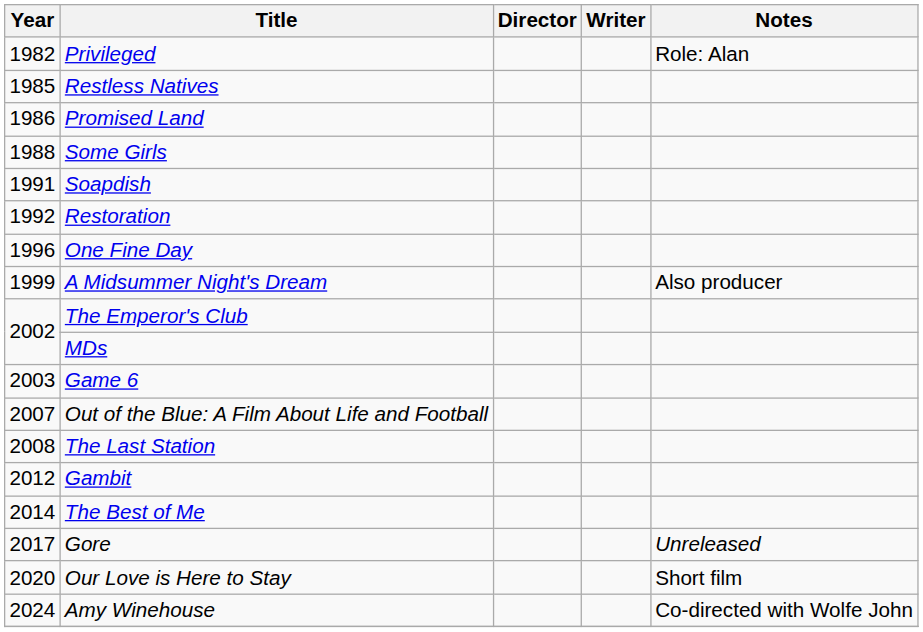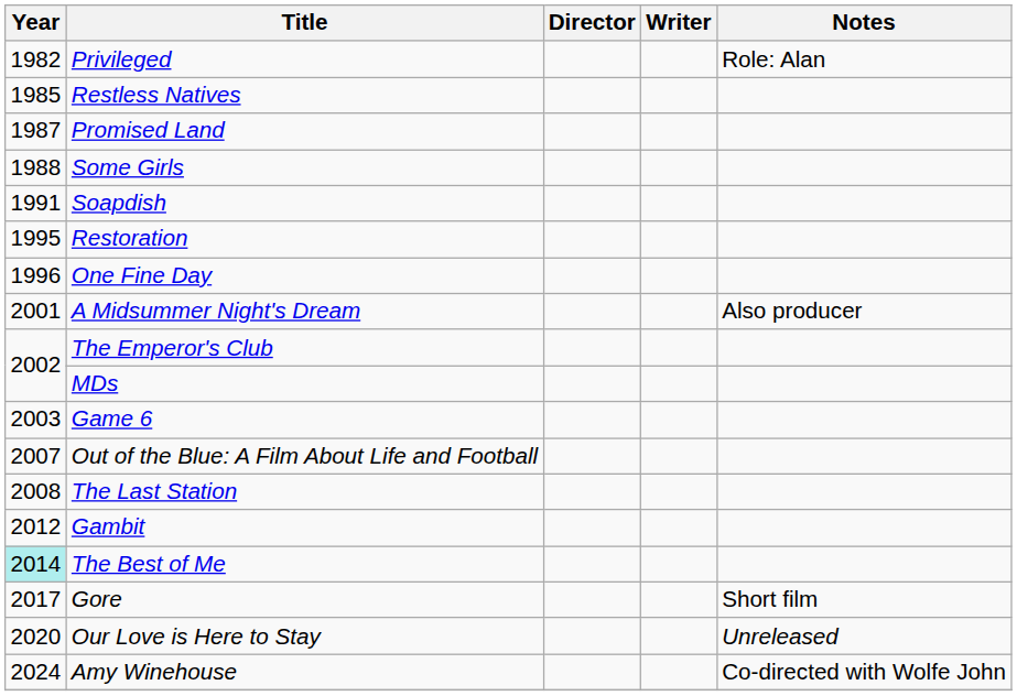Promised Land | Year: 1986 -> 1987
Restoration | Year: 1992 -> 1995
A Midsummer Night's Dream | Year: 1999 -> 2001
The Best of Me | Year: no background -> paleturquoise background
Gore | Notes: Unreleased -> Short film
Our Love is Here to Stay | Notes: Short film -> Unreleased
